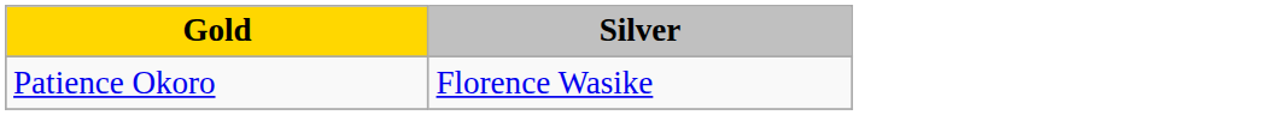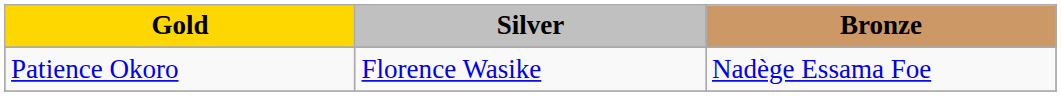+ column: Bronze | Nadège Essama Foe
